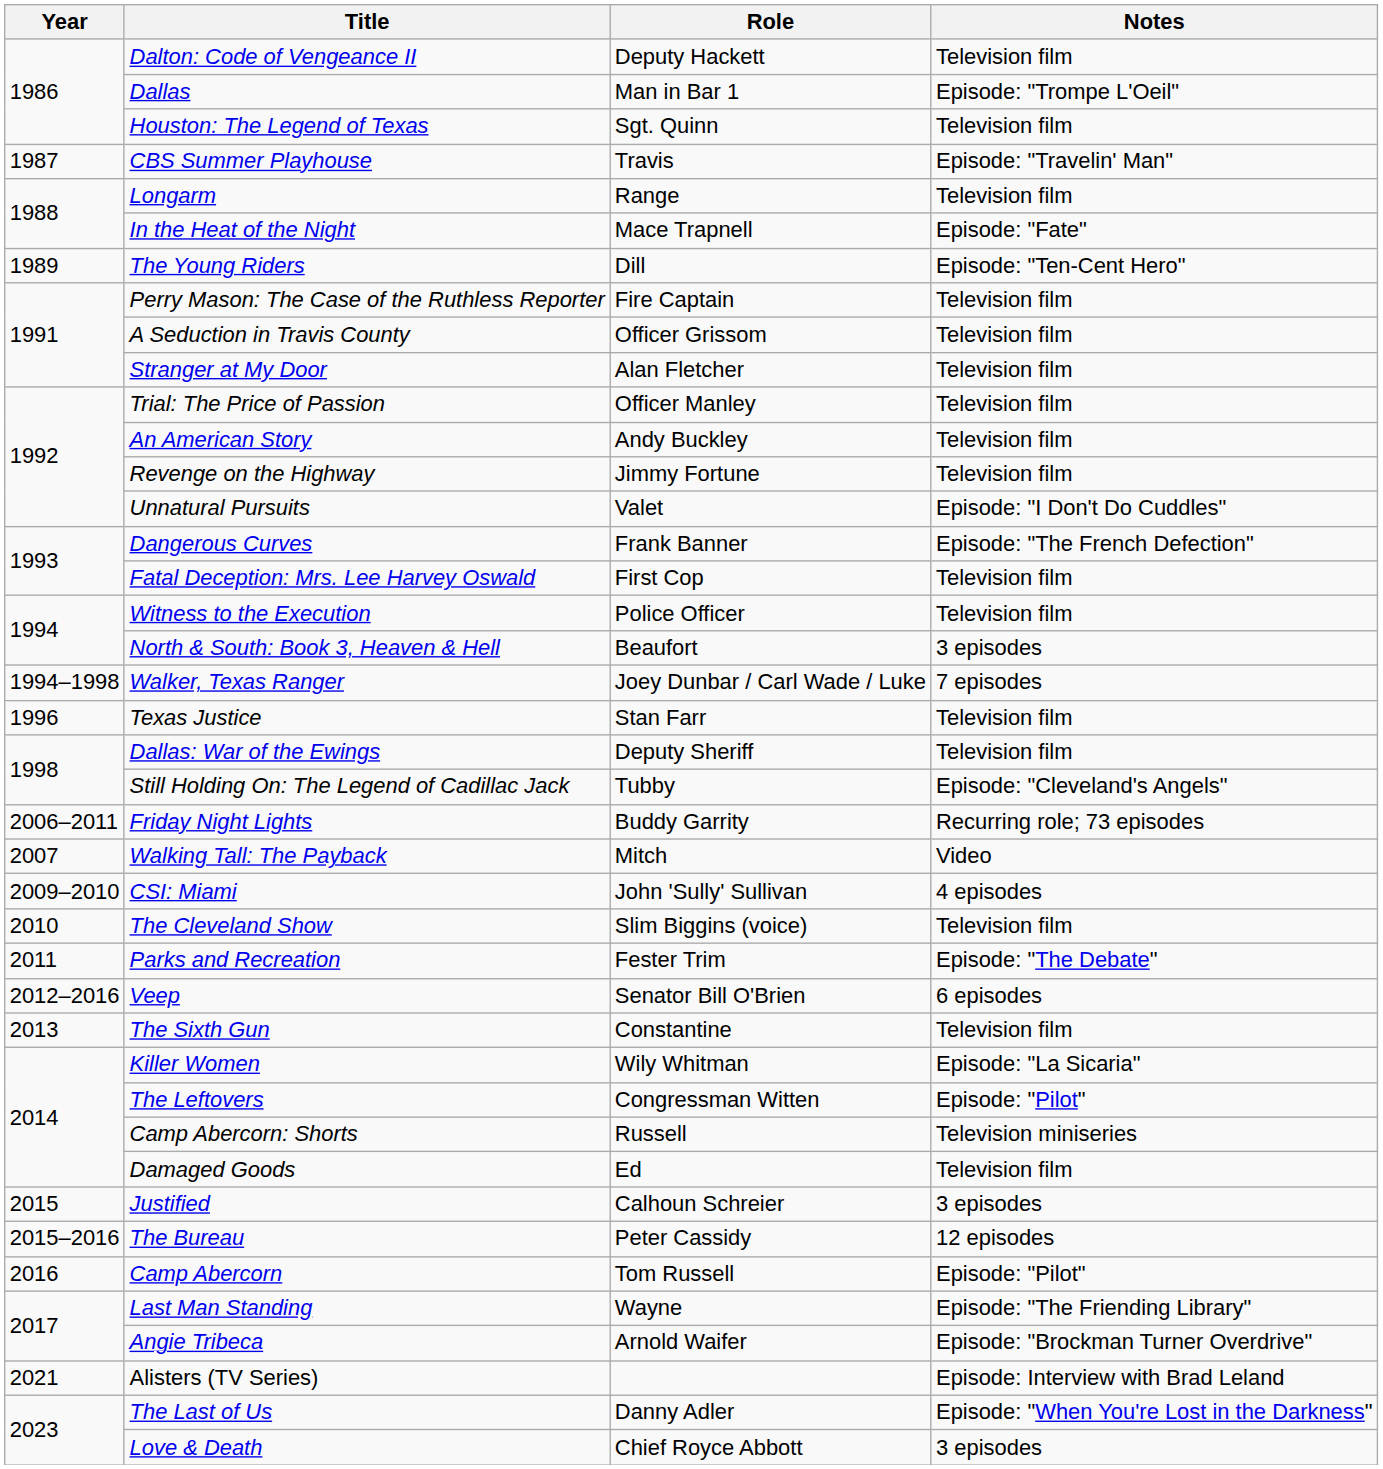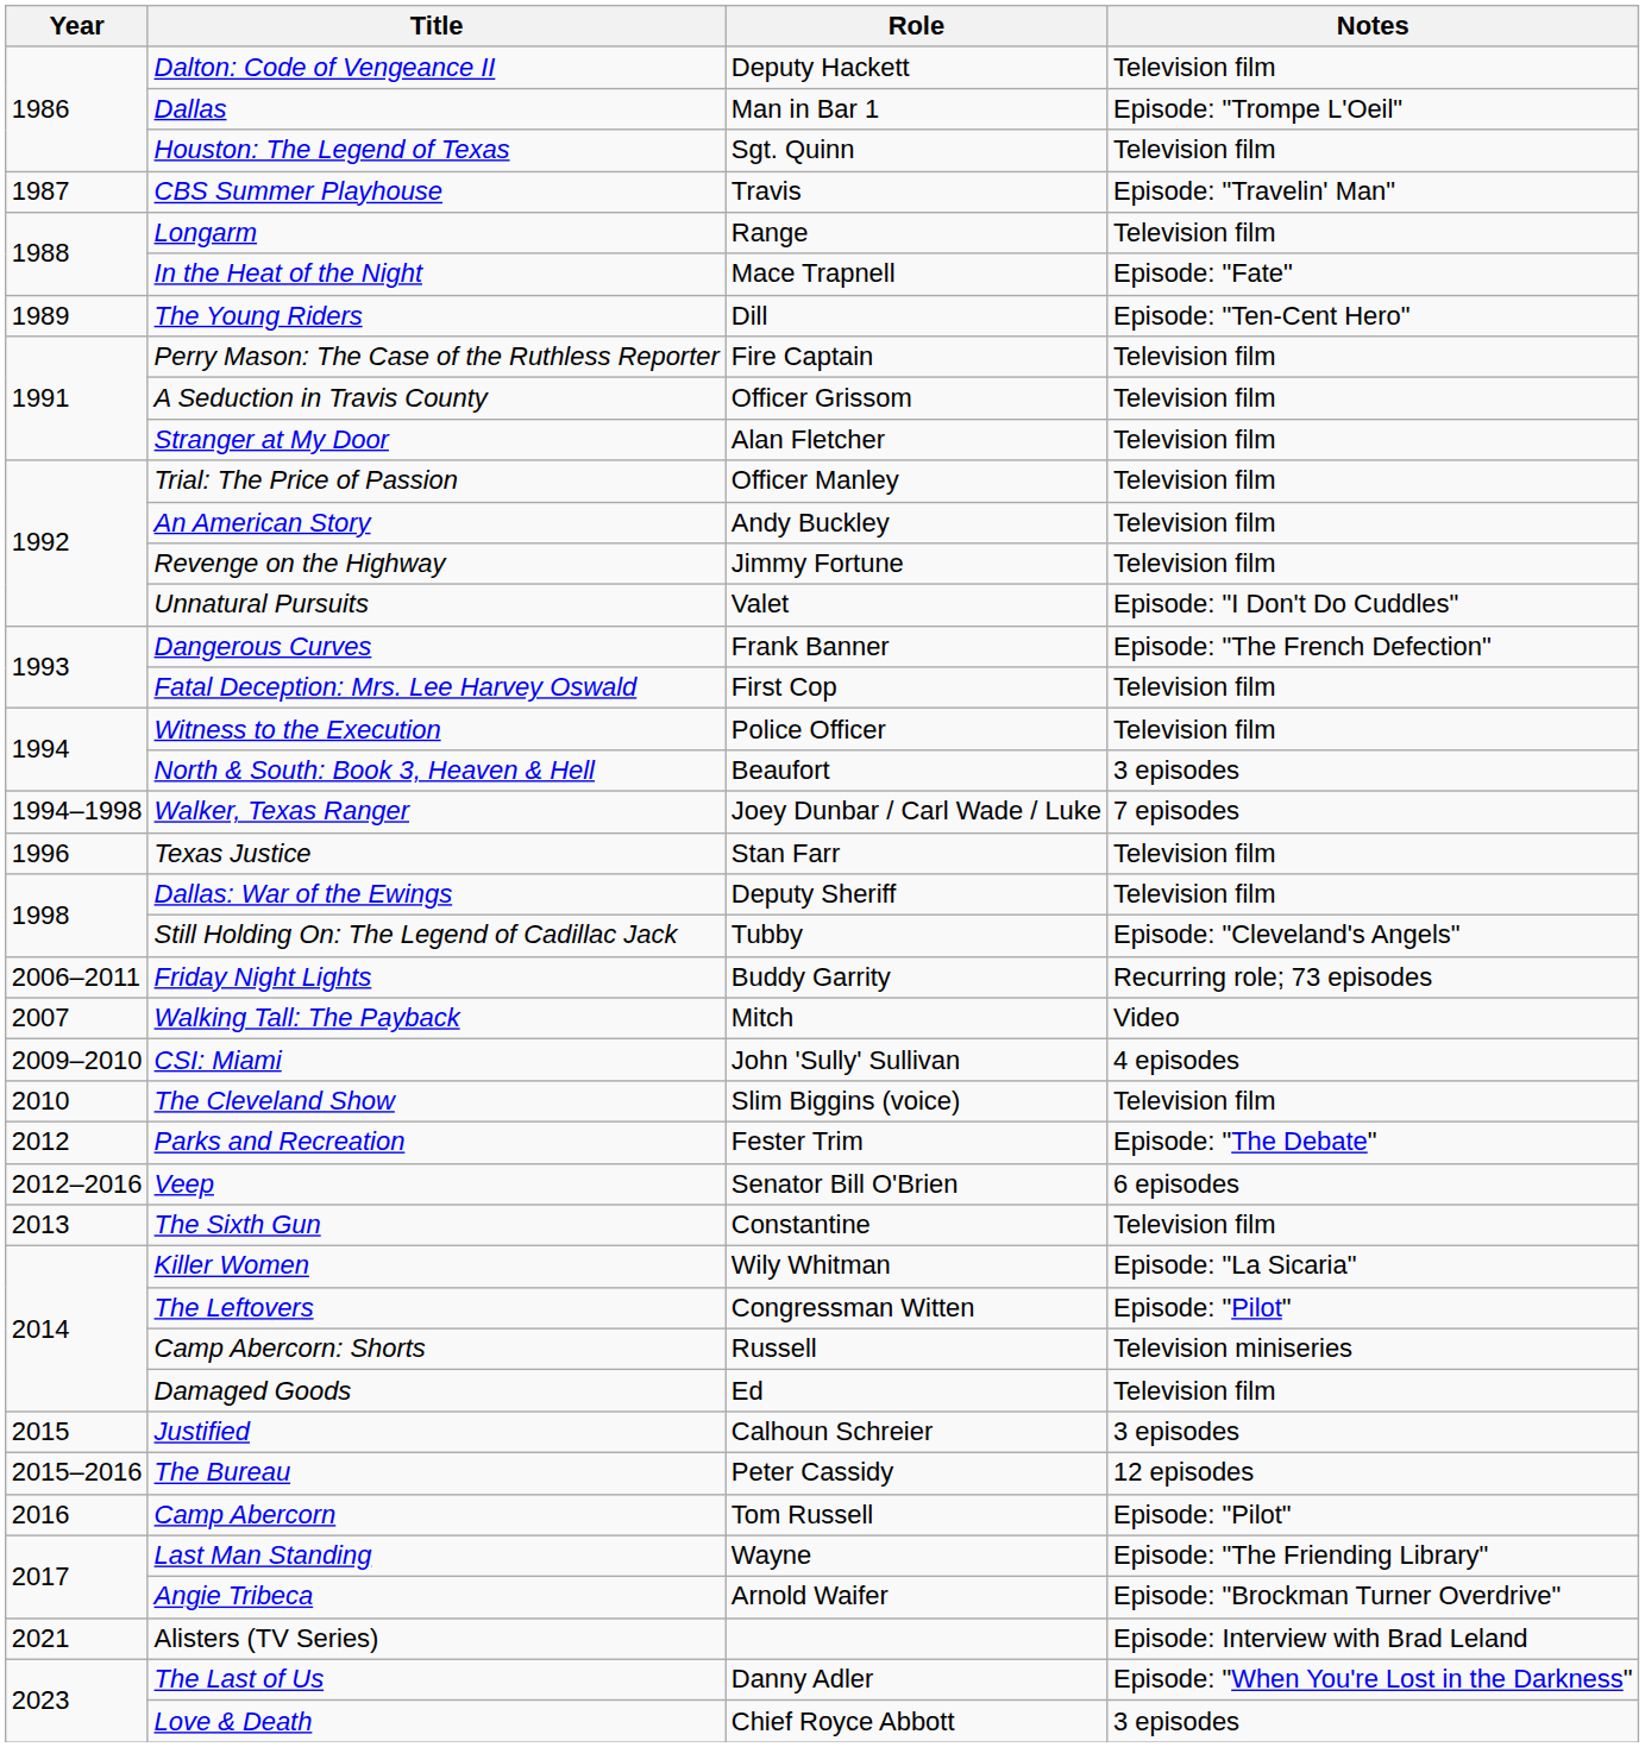Parks and Recreation | Year: 2011 -> 2012
